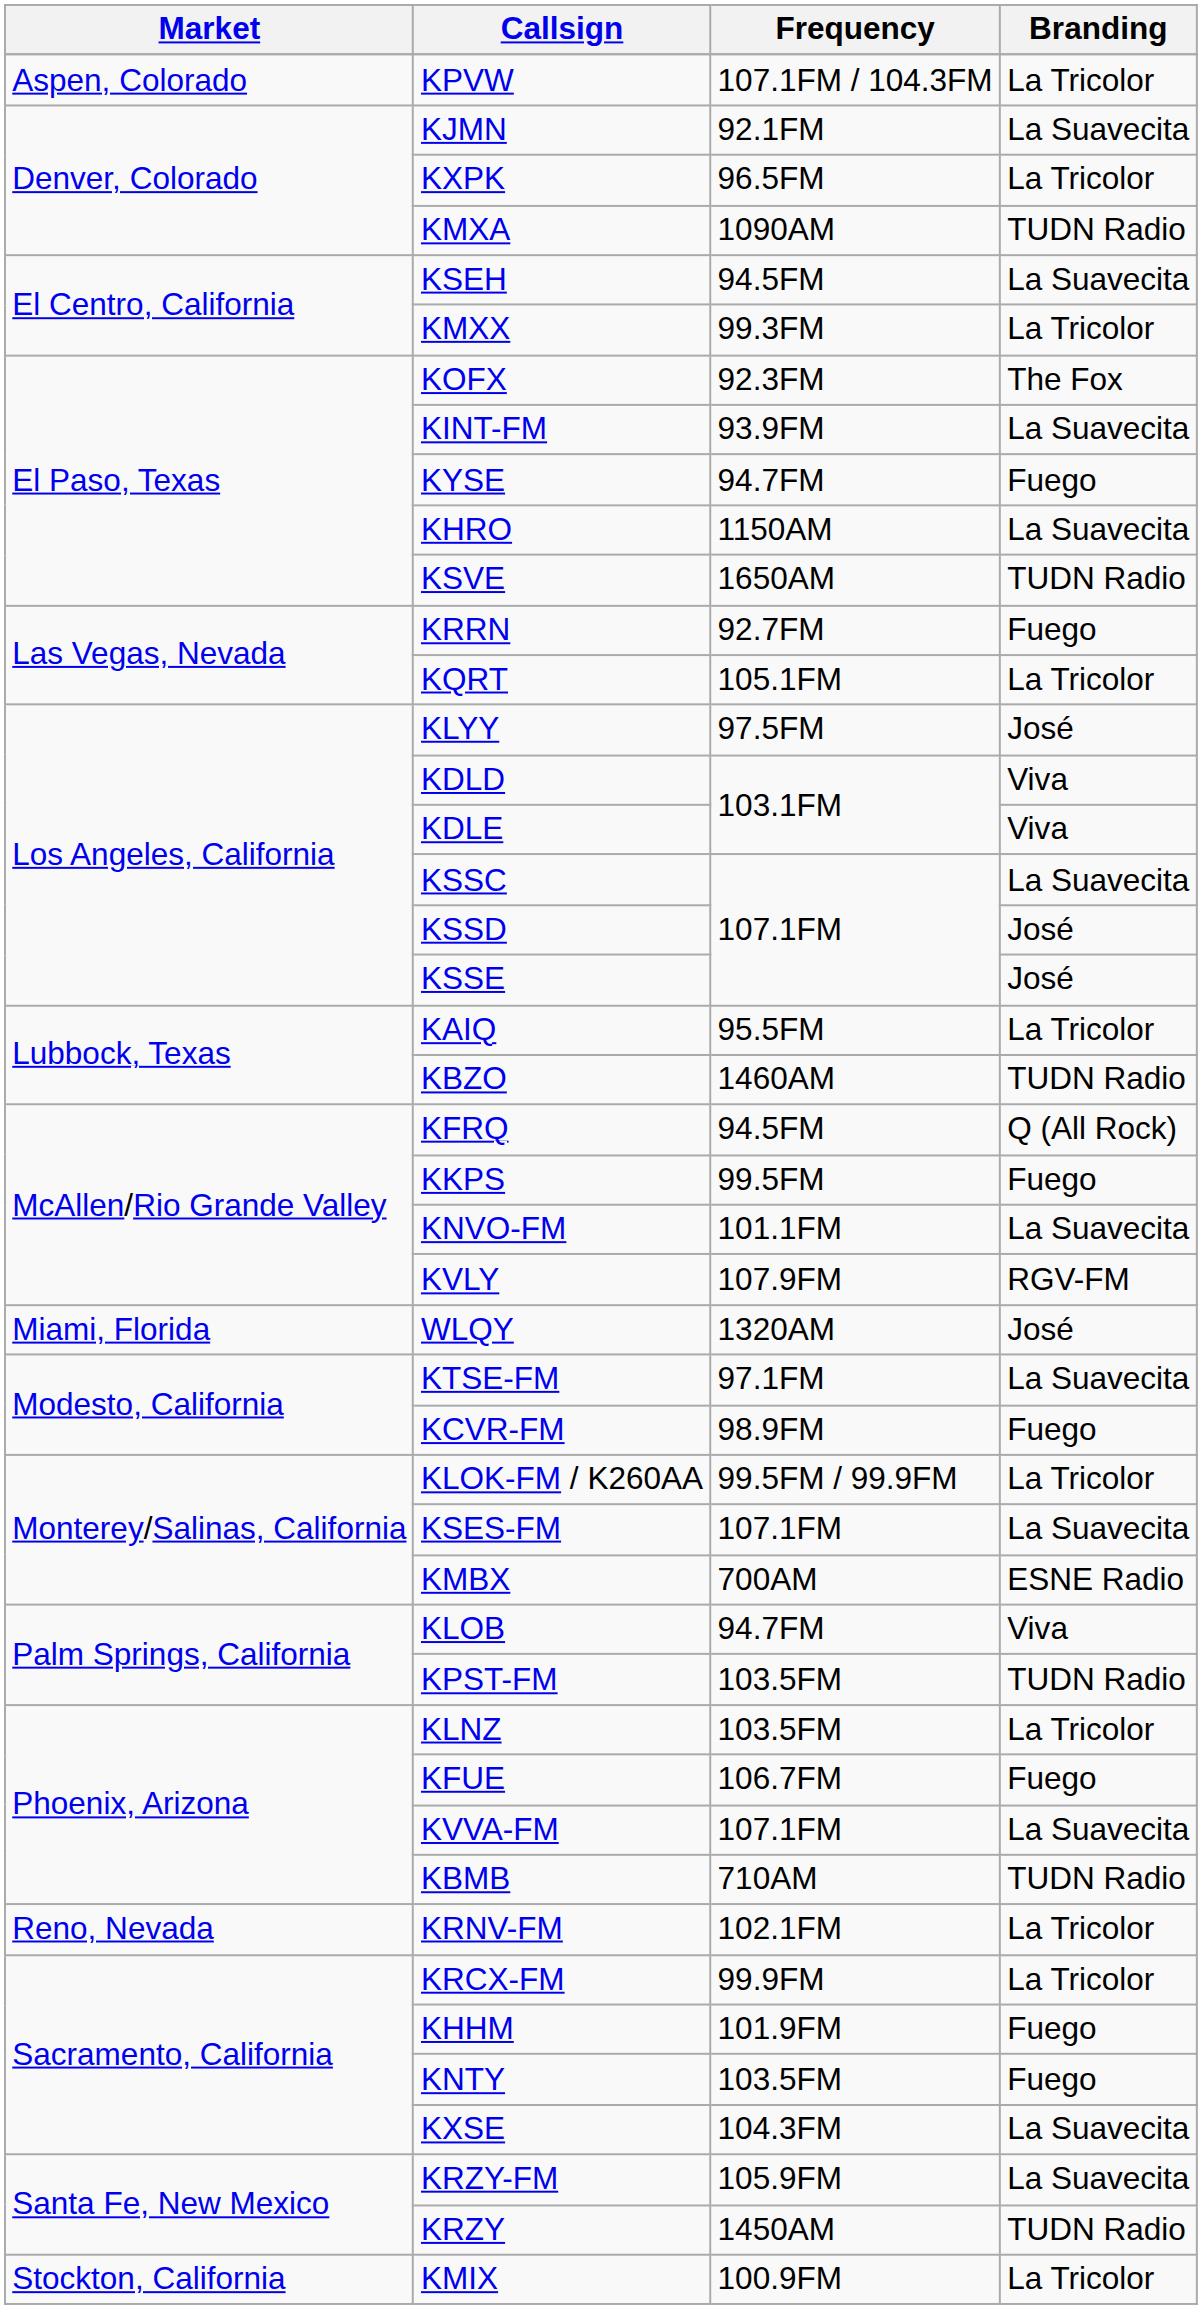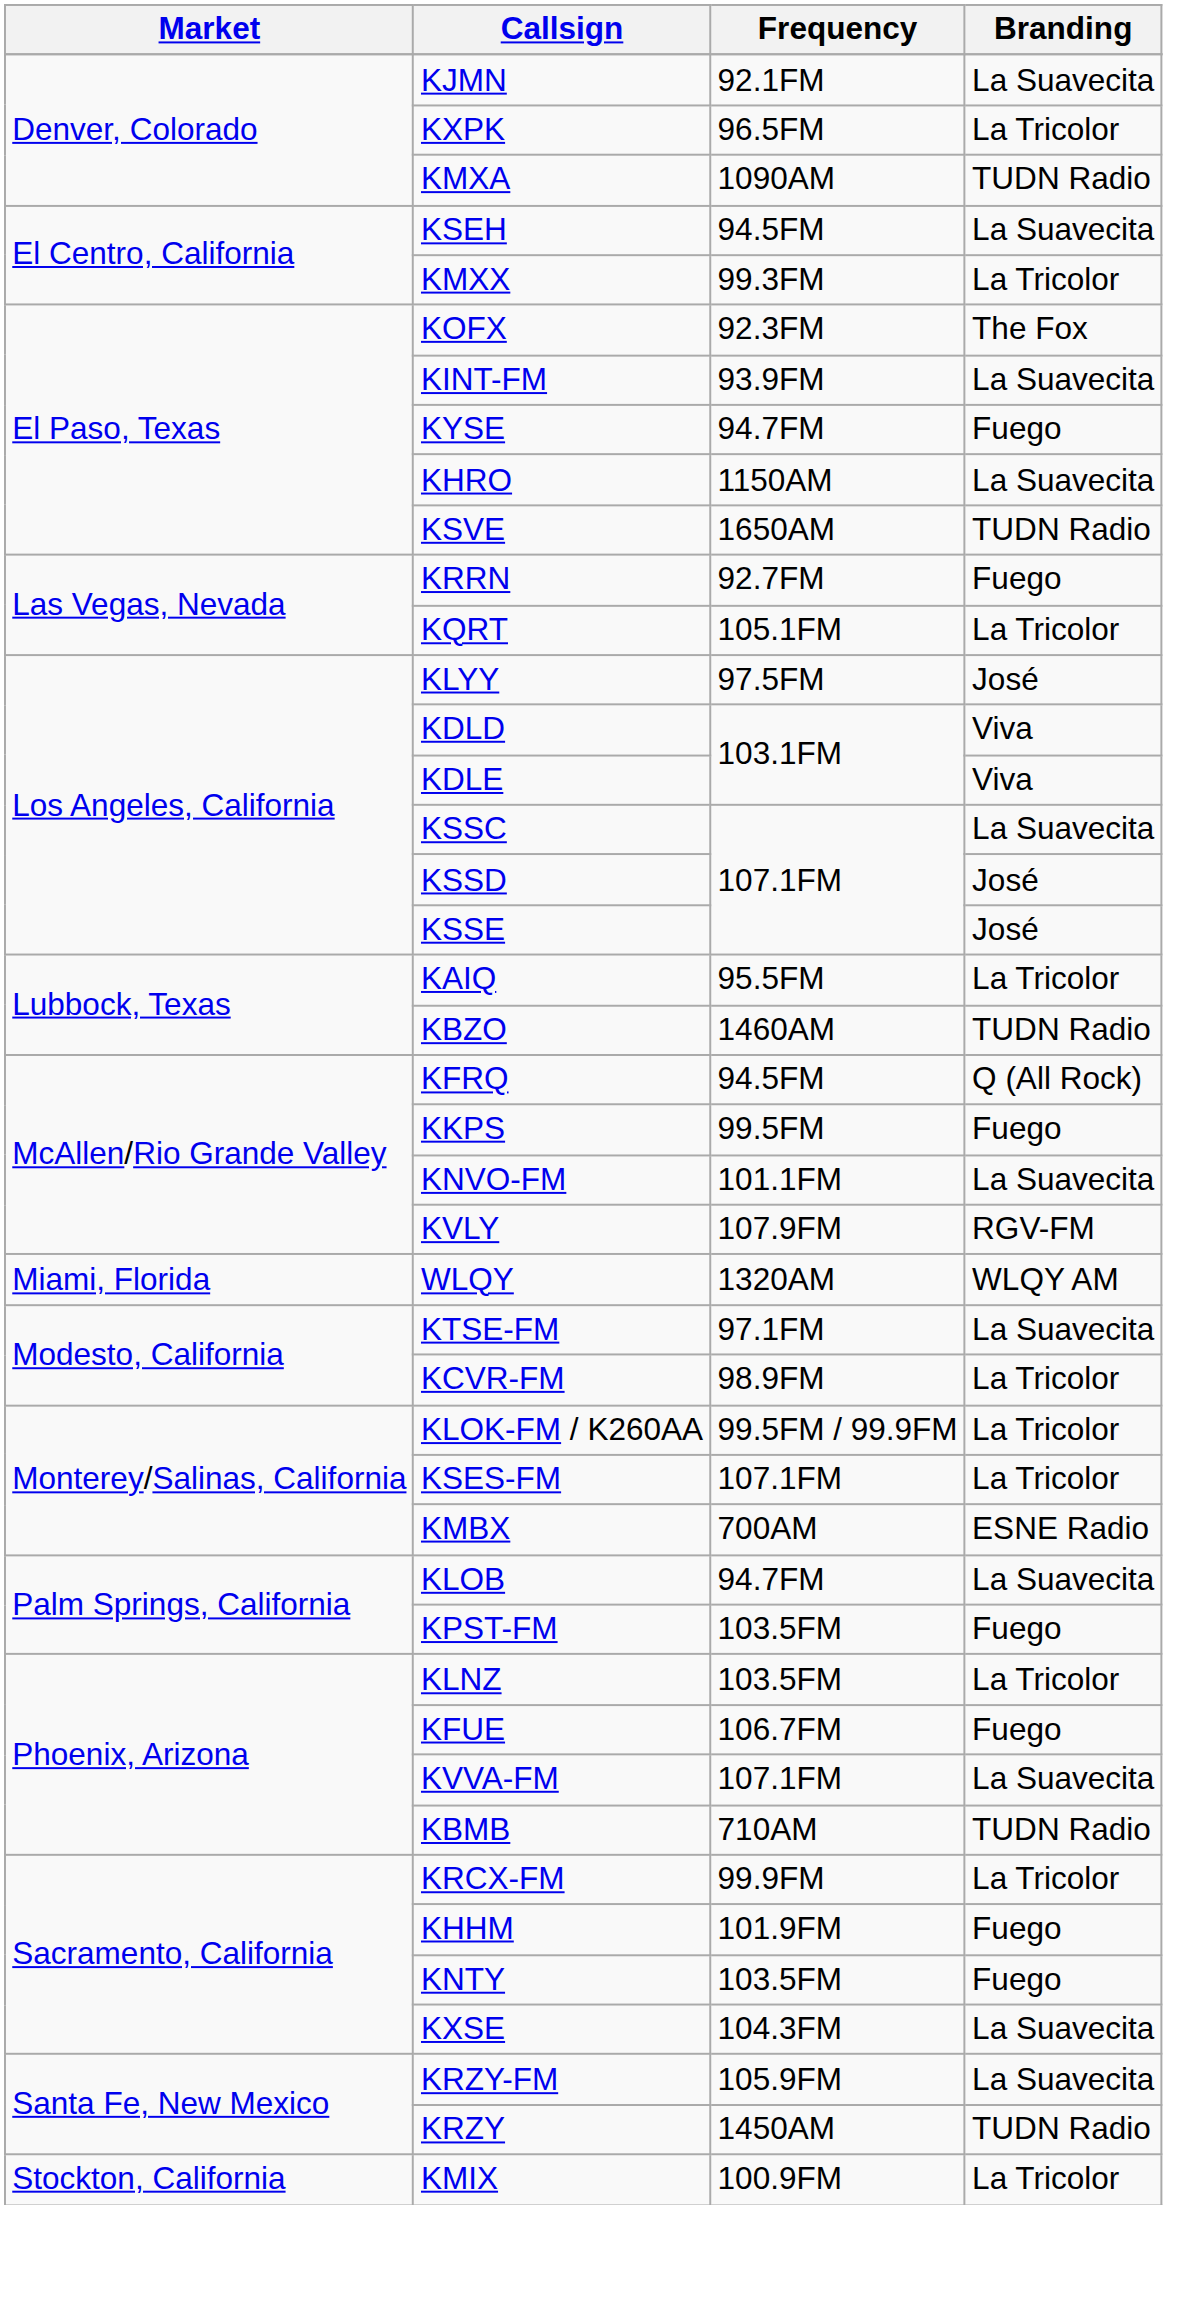- row: Aspen, Colorado | KPVW | 107.1FM / 104.3FM | La Tricolor
WLQY | Branding: José -> WLQY AM
KCVR-FM | Branding: Fuego -> La Tricolor
KSES-FM | Branding: La Suavecita -> La Tricolor
KLOB | Branding: Viva -> La Suavecita
KPST-FM | Branding: TUDN Radio -> Fuego
- row: Reno, Nevada | KRNV-FM | 102.1FM | La Tricolor
